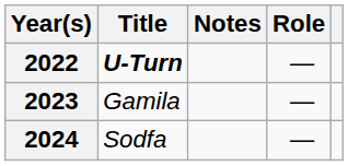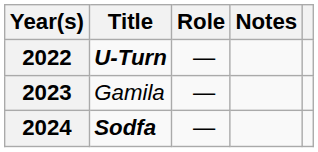columns swapped: Role <-> Notes
2024 | Title: normal -> bold
